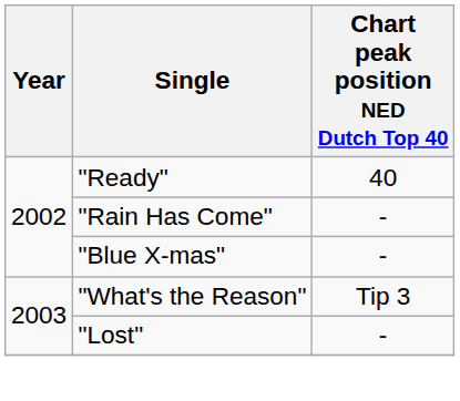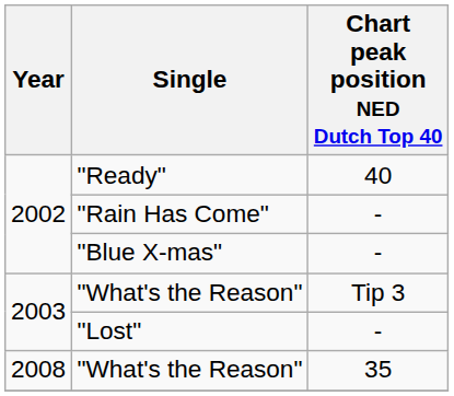+ row: 2008 | "What's the Reason" | 35
